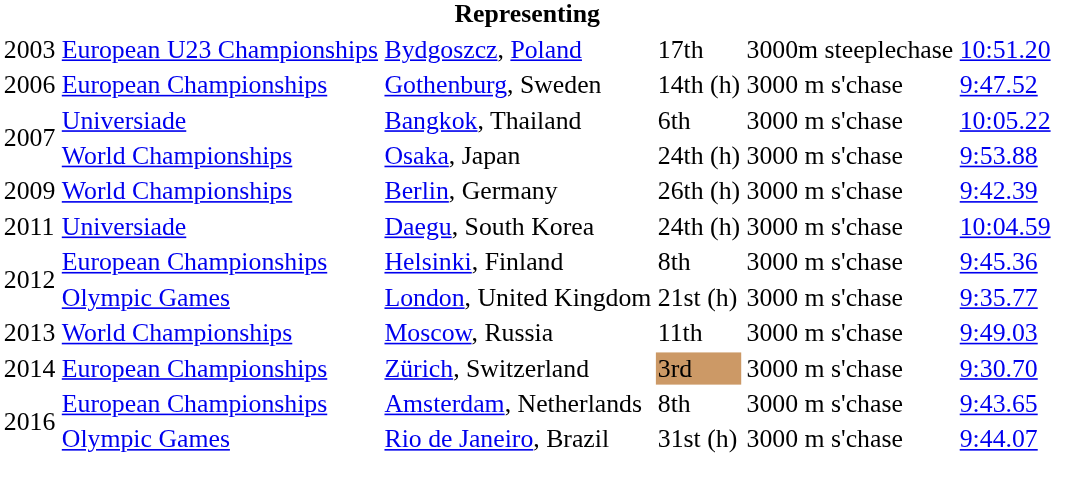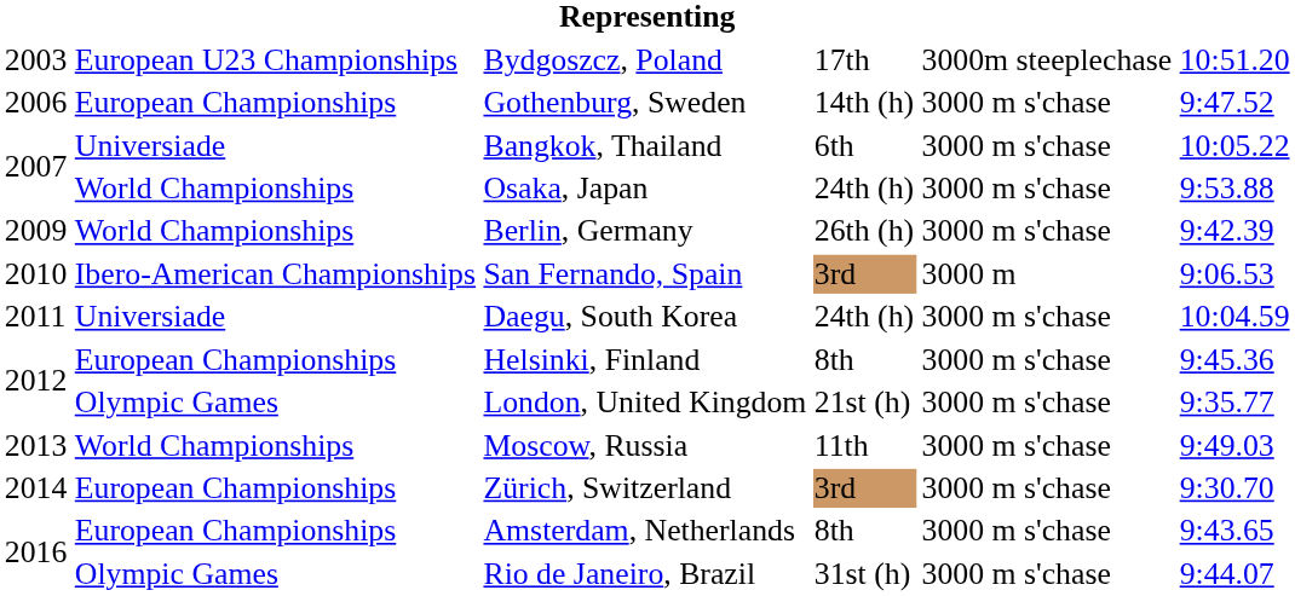+ row: 2010 | Ibero-American Championships | San Fernando, Spain | 3rd | 3000 m | 9:06.53
